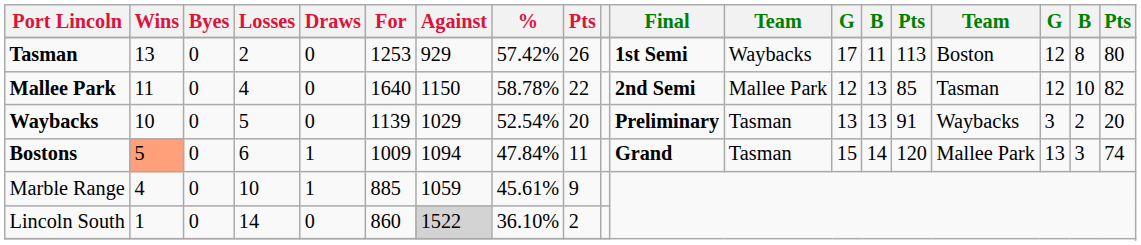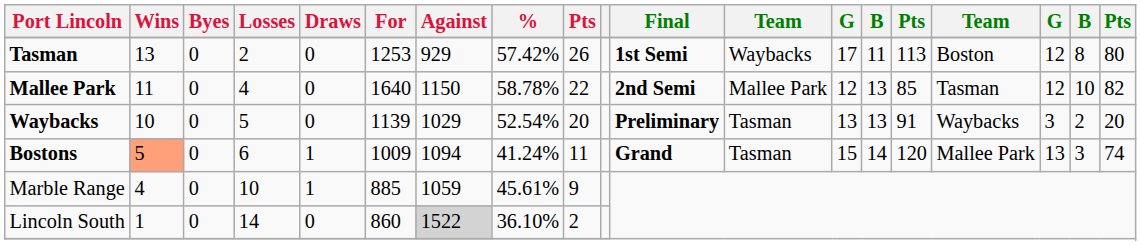Bostons | %: 47.84% -> 41.24%
